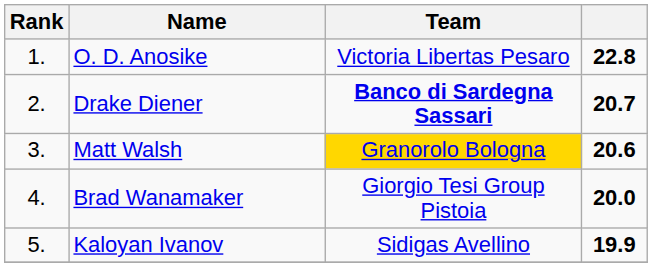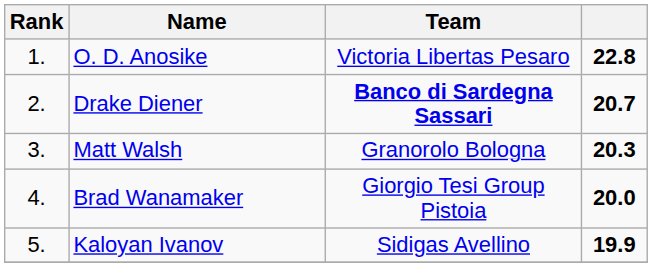Matt Walsh | Team: gold background -> no background
Matt Walsh | column 4: 20.6 -> 20.3
